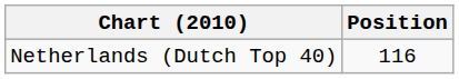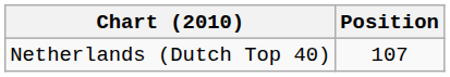Netherlands (Dutch Top 40) | Position: 116 -> 107
